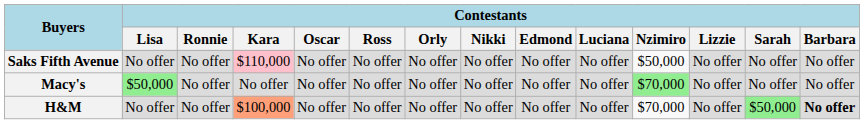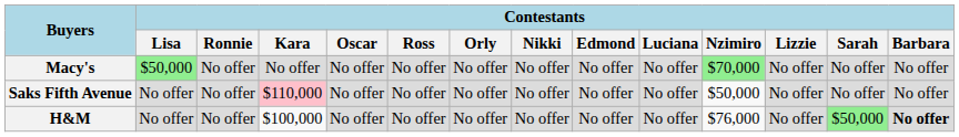rows swapped: Macy's <-> Saks Fifth Avenue
H&M | Contestants / Kara: lightsalmon background -> no background
H&M | Contestants / Nzimiro: $70,000 -> $76,000
